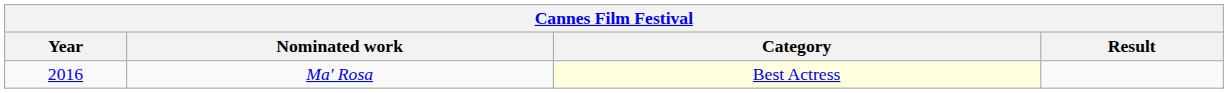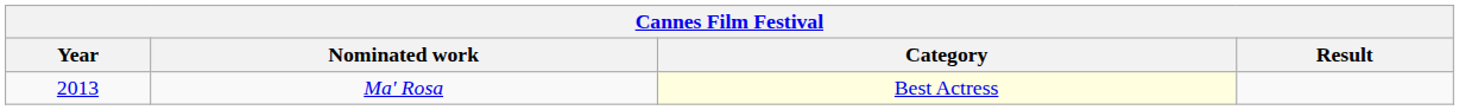Ma' Rosa | Year: 2016 -> 2013
